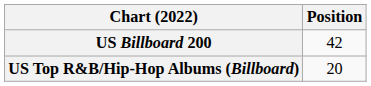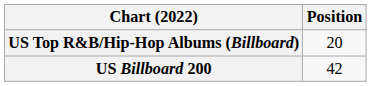rows swapped: US Billboard 200 <-> US Top R&B/Hip-Hop Albums (Billboard)
